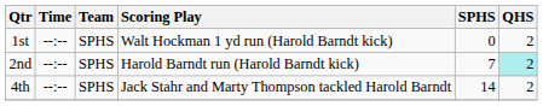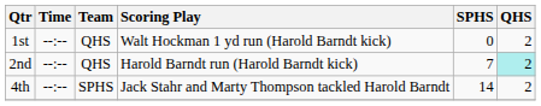1st | Team: SPHS -> QHS
2nd | Team: SPHS -> QHS
